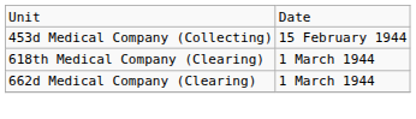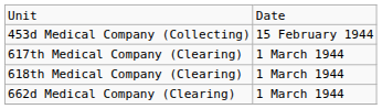+ row: 617th Medical Company (Clearing) | 1 March 1944
